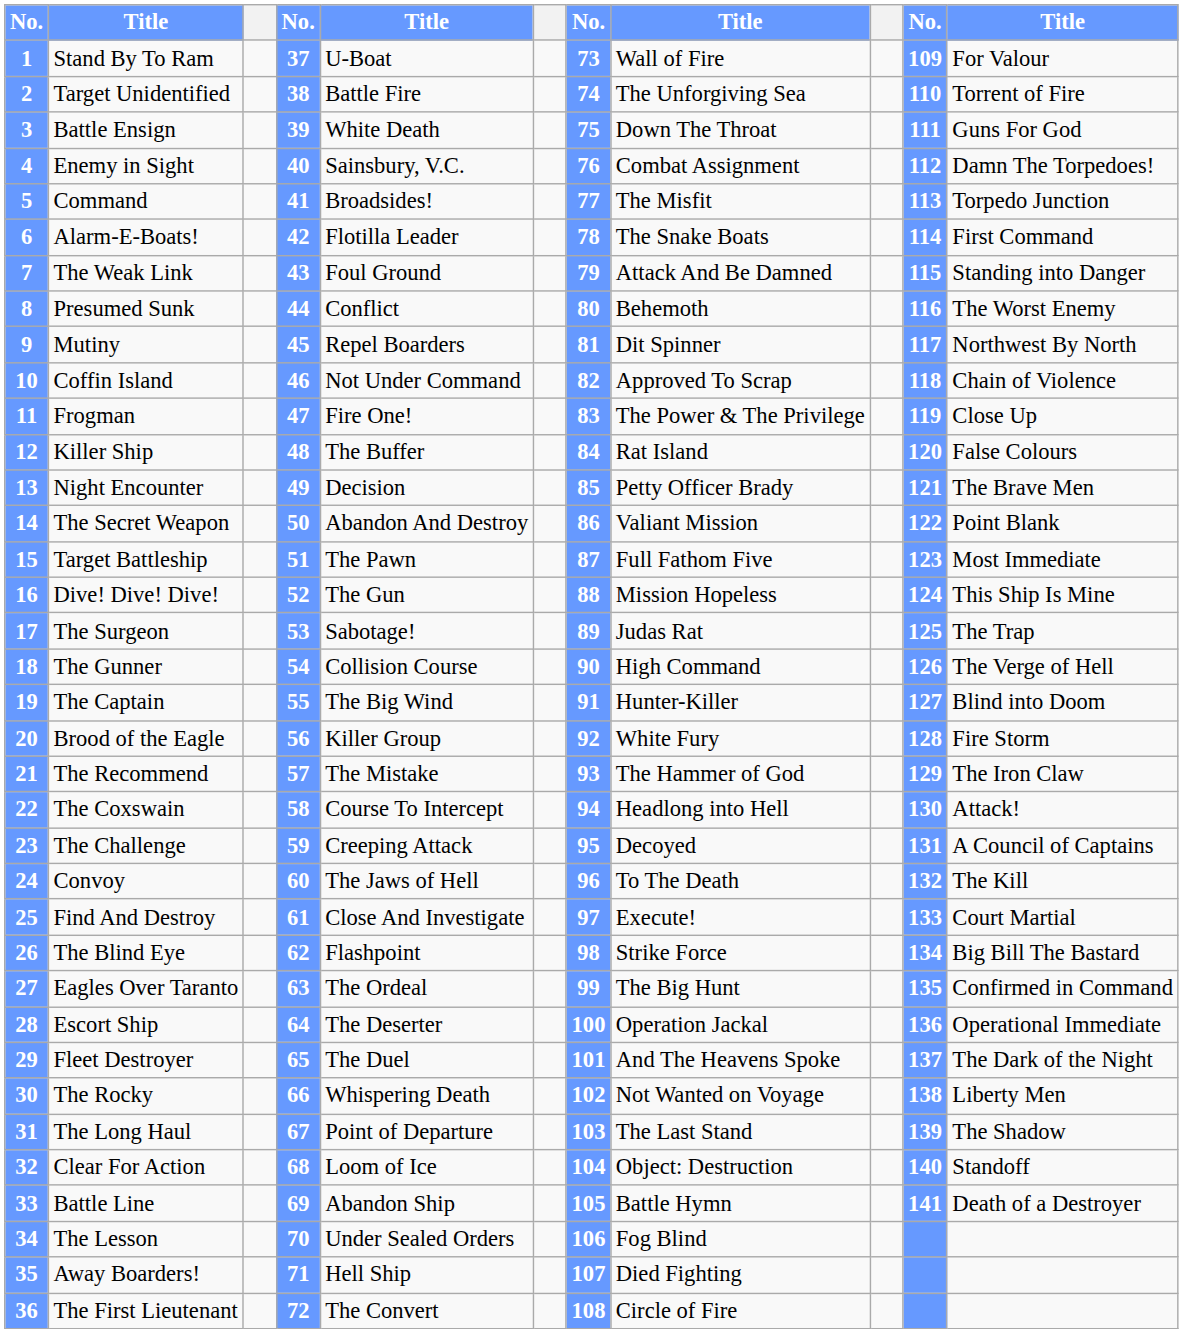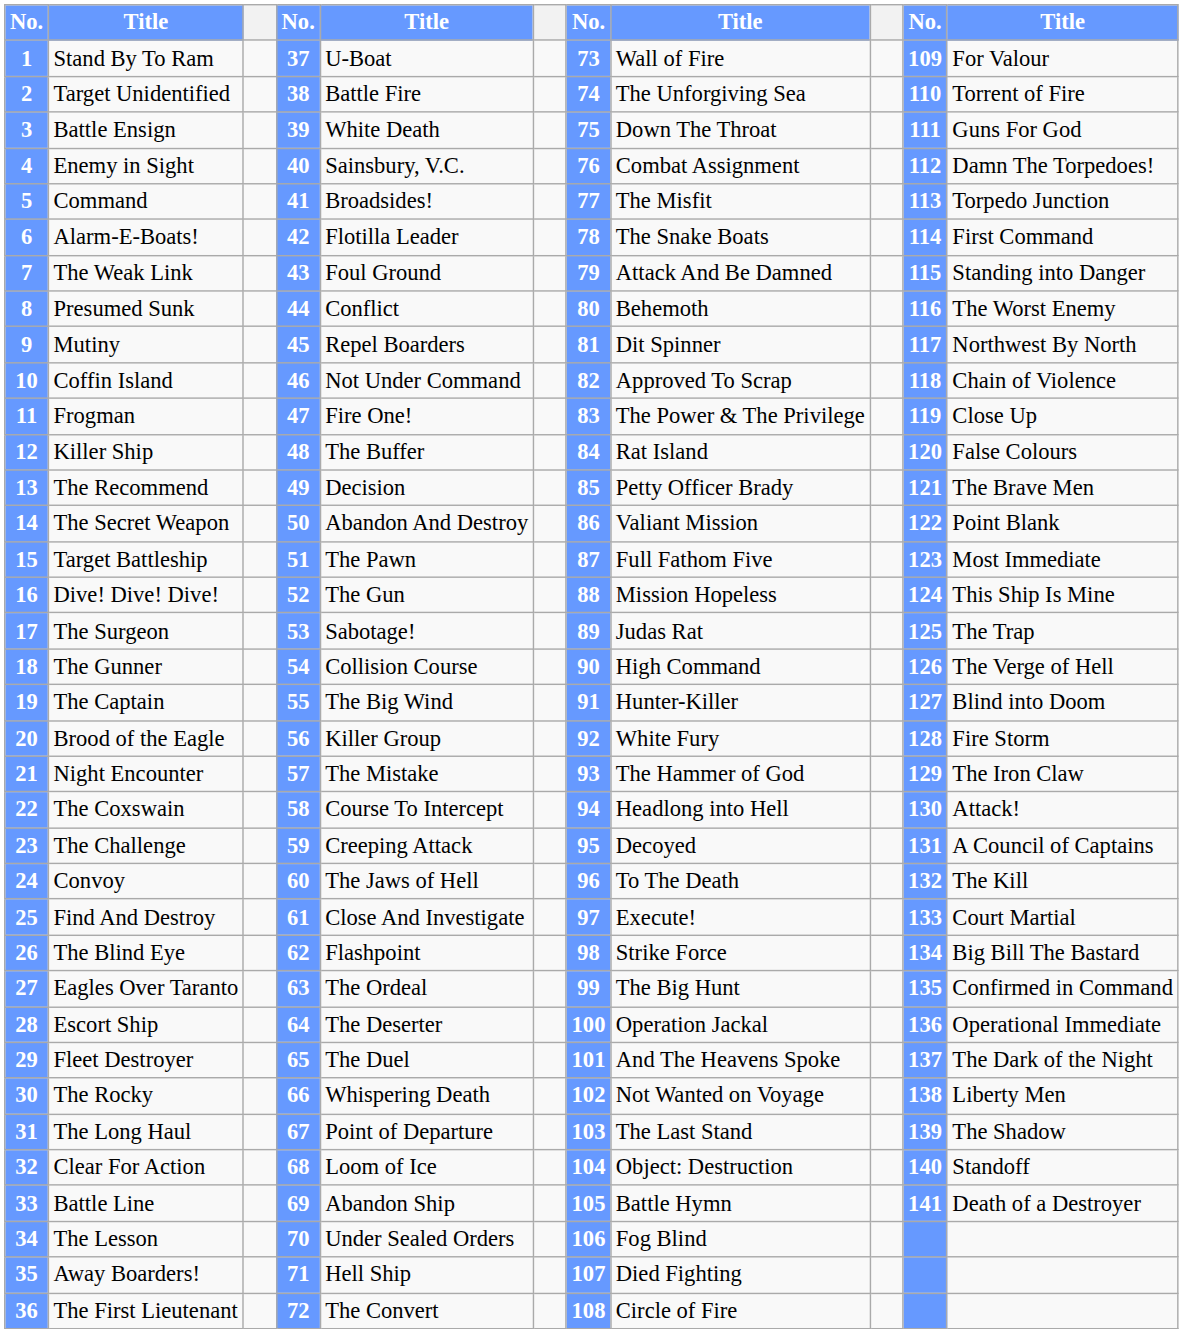13 | column 2: Night Encounter -> The Recommend
21 | column 2: The Recommend -> Night Encounter
